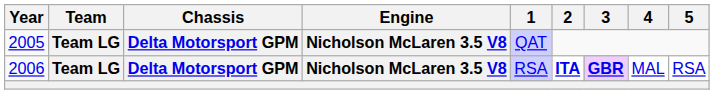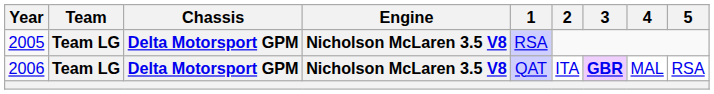2005 | 1: QAT -> RSA
2006 | 1: RSA -> QAT
2006 | 2: bold -> normal
